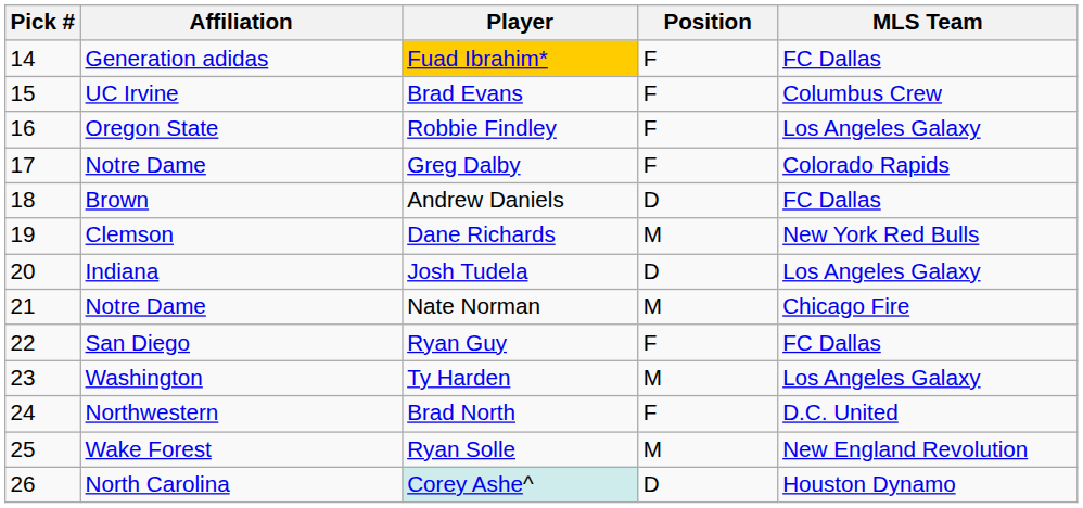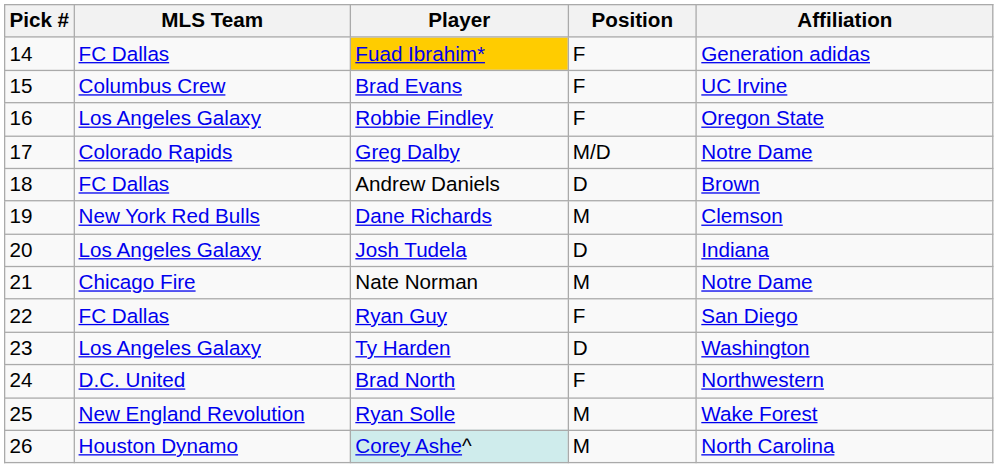columns swapped: MLS Team <-> Affiliation
Greg Dalby | Position: F -> M/D
Ty Harden | Position: M -> D
Corey Ashe^ | Position: D -> M
